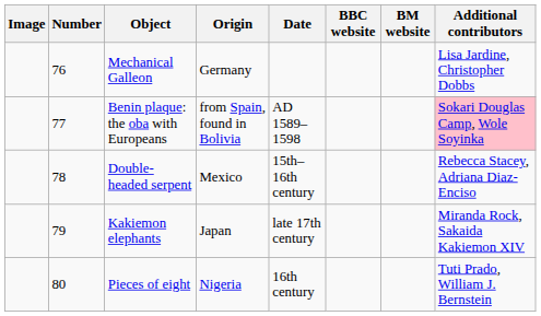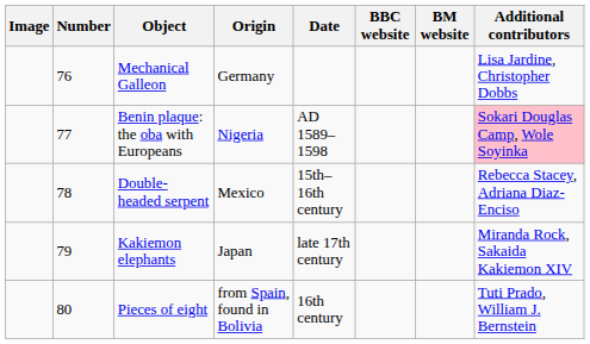Benin plaque: the oba with Europeans | Origin: from Spain, found in Bolivia -> Nigeria
Pieces of eight | Origin: Nigeria -> from Spain, found in Bolivia
